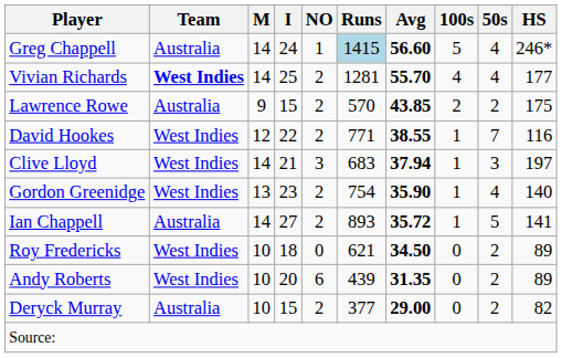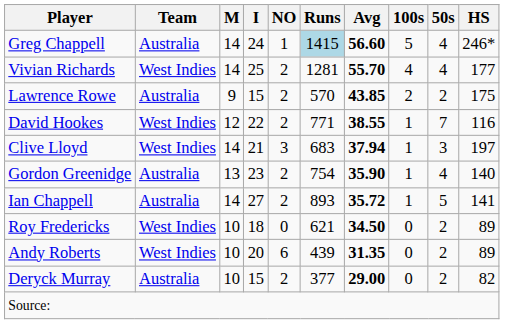Vivian Richards | Team: bold -> normal
Gordon Greenidge | Team: West Indies -> Australia
